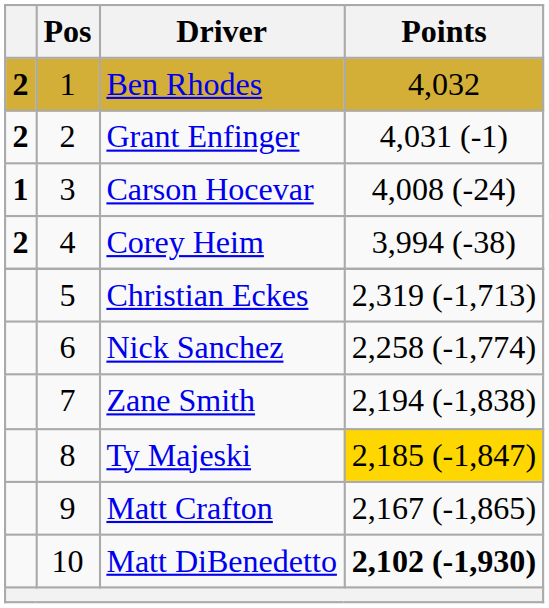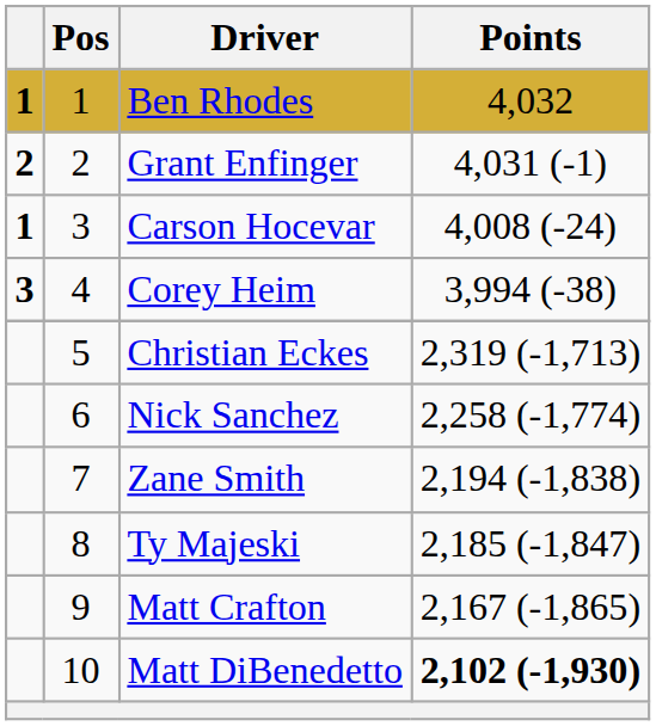Ben Rhodes | column 1: 2 -> 1
Corey Heim | column 1: 2 -> 3
Ty Majeski | Points: gold background -> no background
